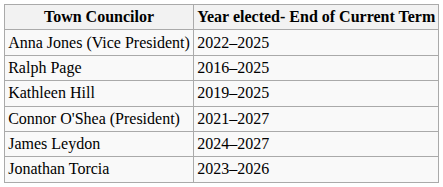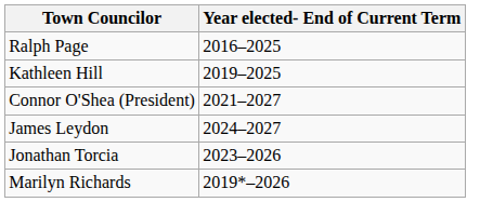- row: Anna Jones (Vice President) | 2022–2025
+ row: Marilyn Richards | 2019*–2026
